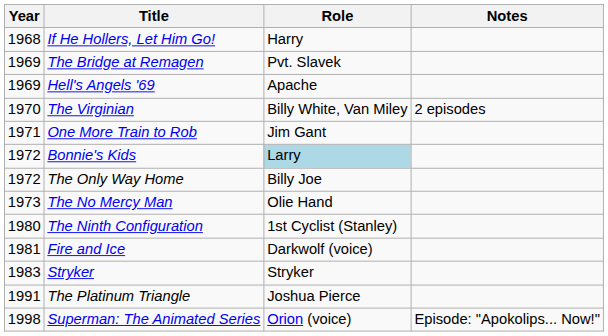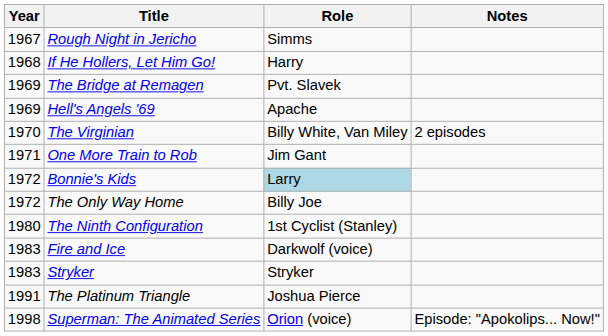+ row: 1967 | Rough Night in Jericho | Simms
- row: 1973 | The No Mercy Man | Olie Hand
Fire and Ice | Year: 1981 -> 1983
